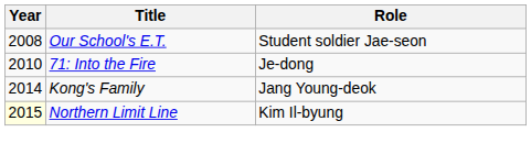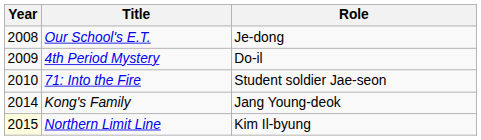Our School's E.T. | Role: Student soldier Jae-seon -> Je-dong
+ row: 2009 | 4th Period Mystery | Do-il
71: Into the Fire | Role: Je-dong -> Student soldier Jae-seon
